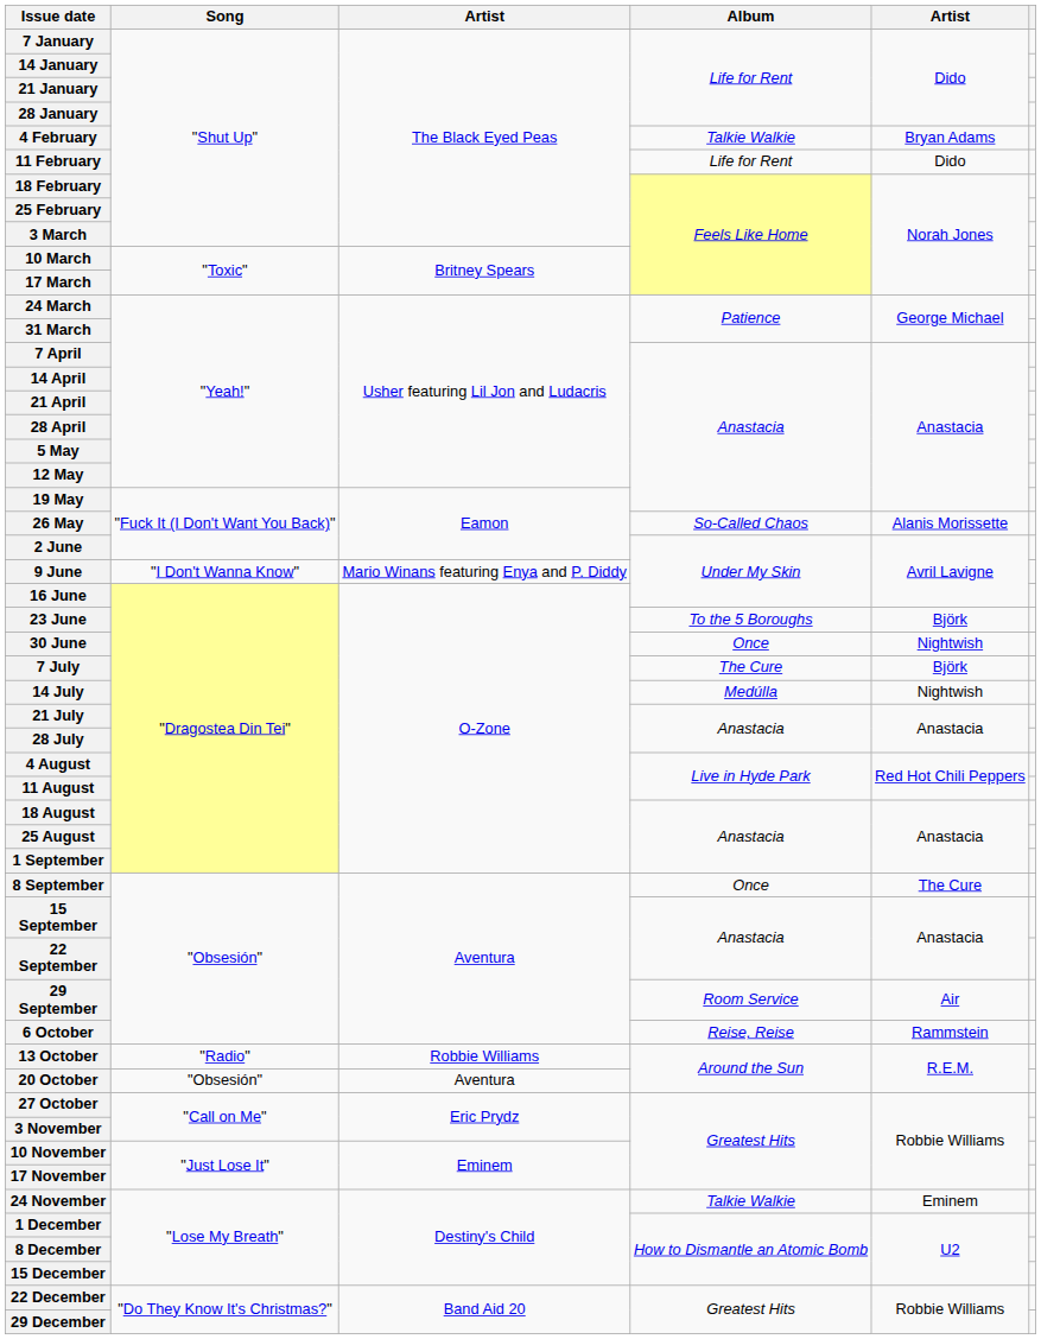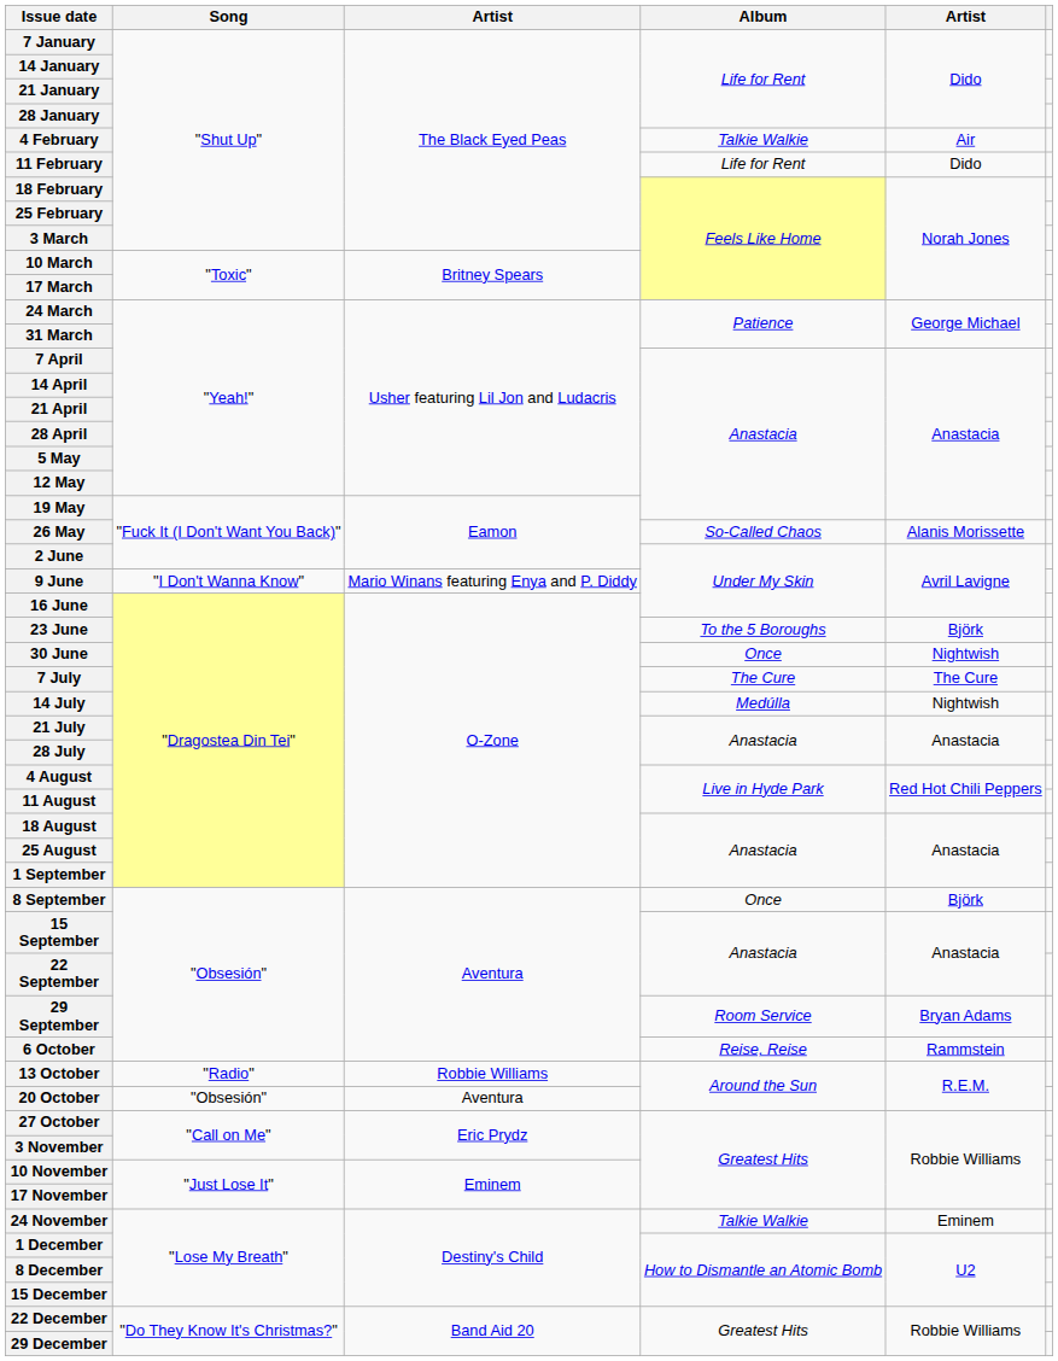4 February | column 5: Bryan Adams -> Air
7 July | column 5: Björk -> The Cure
8 September | column 5: The Cure -> Björk
29 September | column 5: Air -> Bryan Adams
